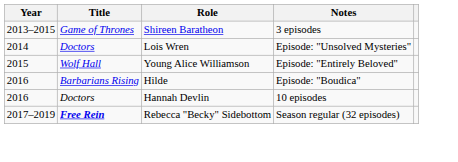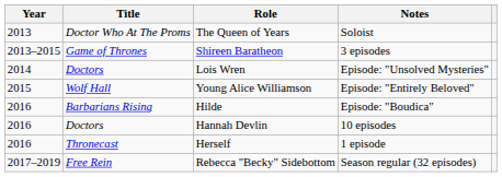+ row: 2013 | Doctor Who At The Proms | The Queen of Years | Soloist
+ row: 2016 | Thronecast | Herself | 1 episode
Rebecca "Becky" Sidebottom | Title: bold -> normal
